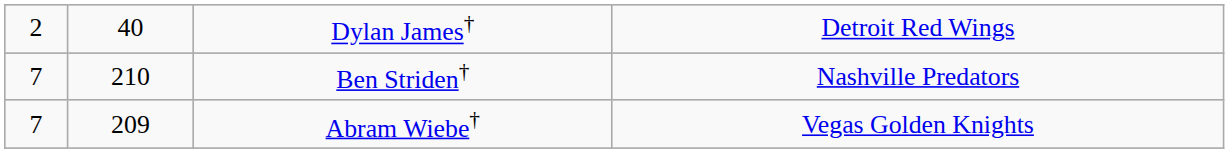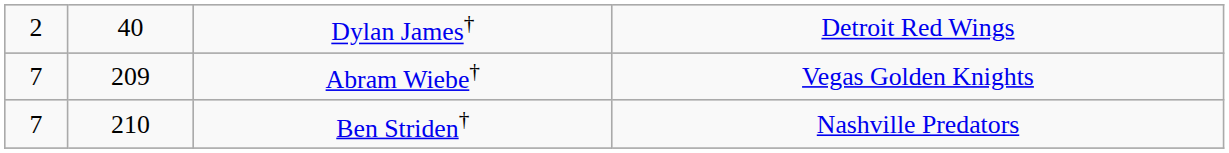rows swapped: Abram Wiebe† <-> Ben Striden†
